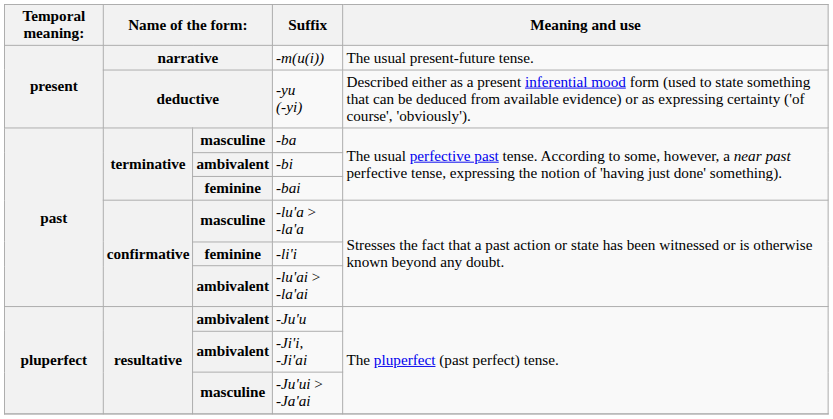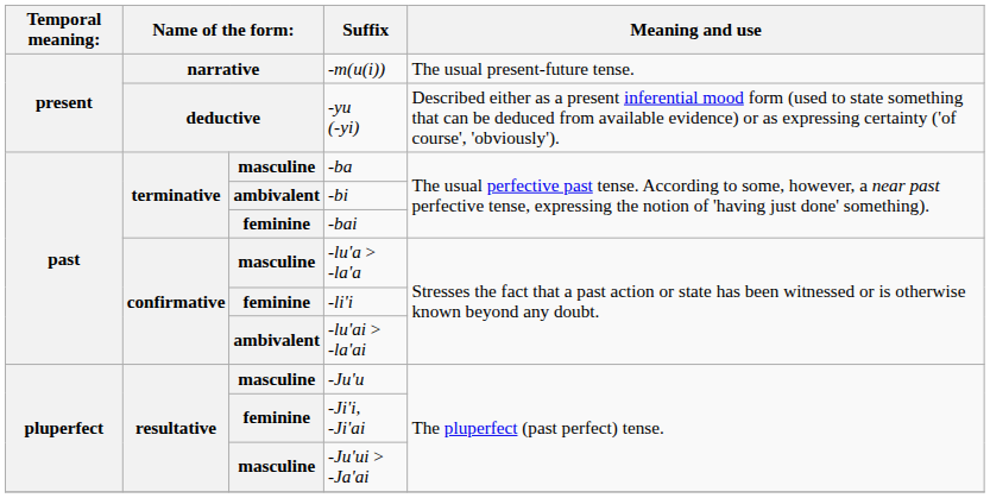-Ju'u | column 3: ambivalent -> masculine
-Ji'i, -Ji'ai | column 3: ambivalent -> feminine
